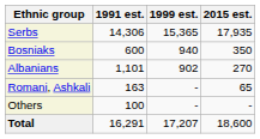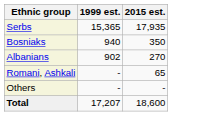- column: 1991 est. | 14,306 | 600 | 1,101 | 163 | 100 | 16,291
